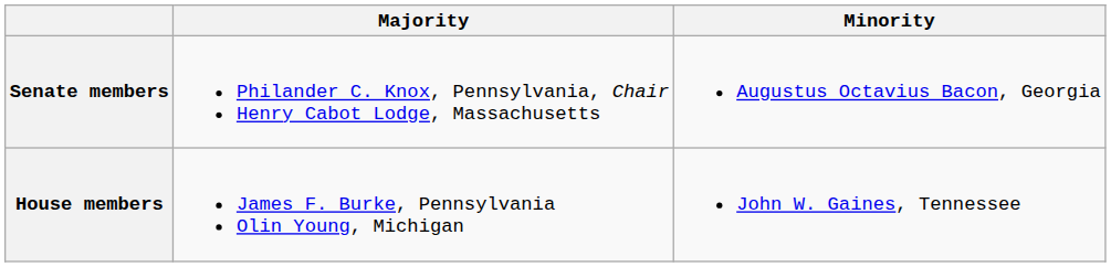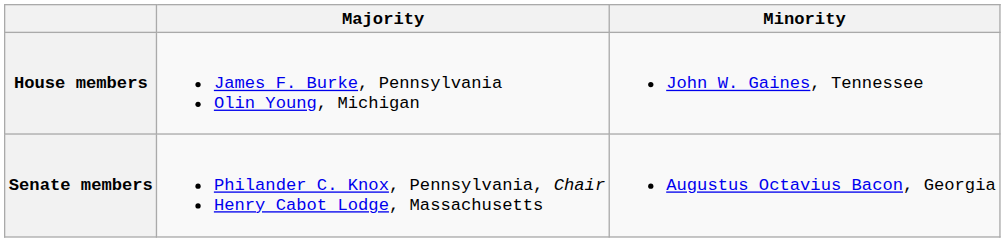rows swapped: Senate members <-> House members
